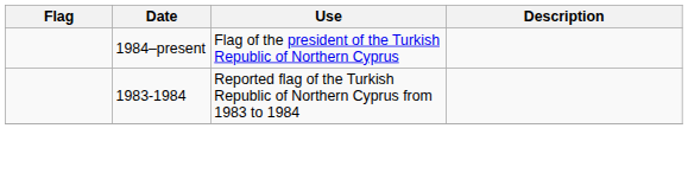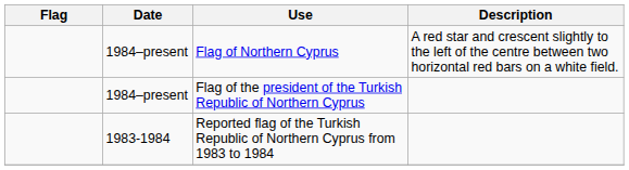+ row: 1984–present | Flag of Northern Cyprus | A red star and crescent slightly to the left of the centre between two horizontal red bars on a white field.
